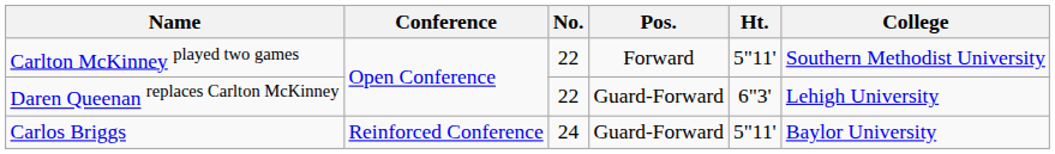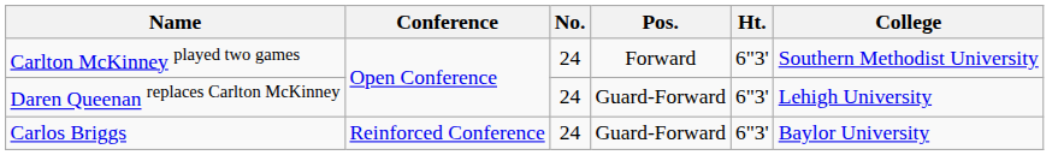Carlton McKinney played two games | No.: 22 -> 24
Carlton McKinney played two games | Ht.: 5"11' -> 6"3'
Daren Queenan replaces Carlton McKinney | No.: 22 -> 24
Carlos Briggs | Ht.: 5"11' -> 6"3'
